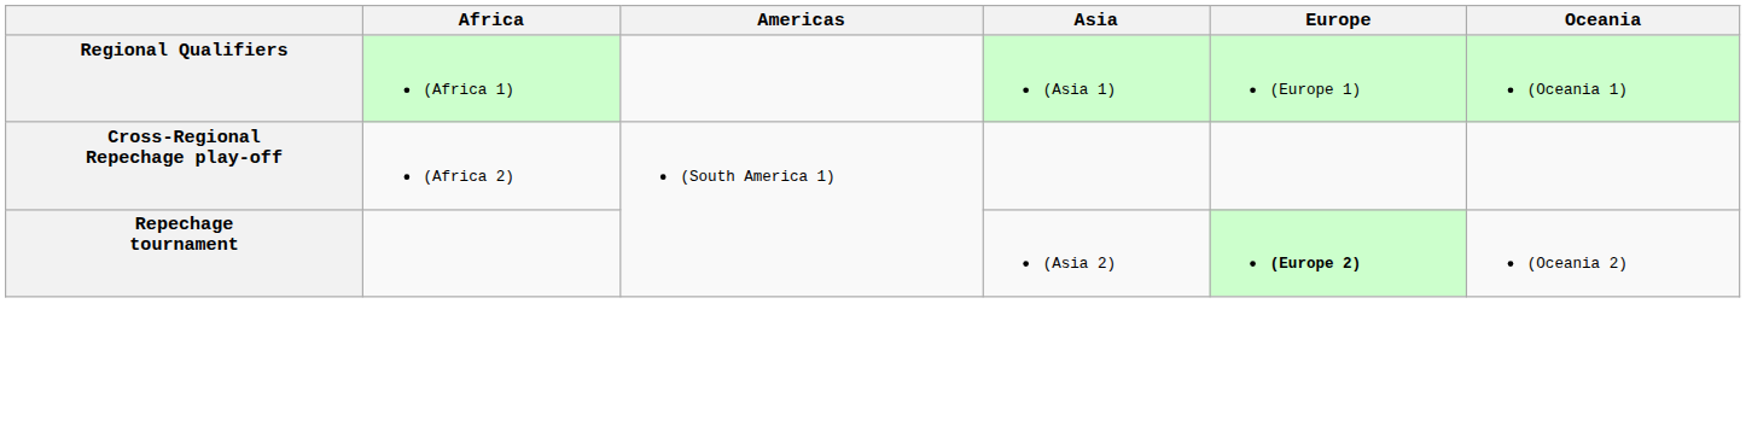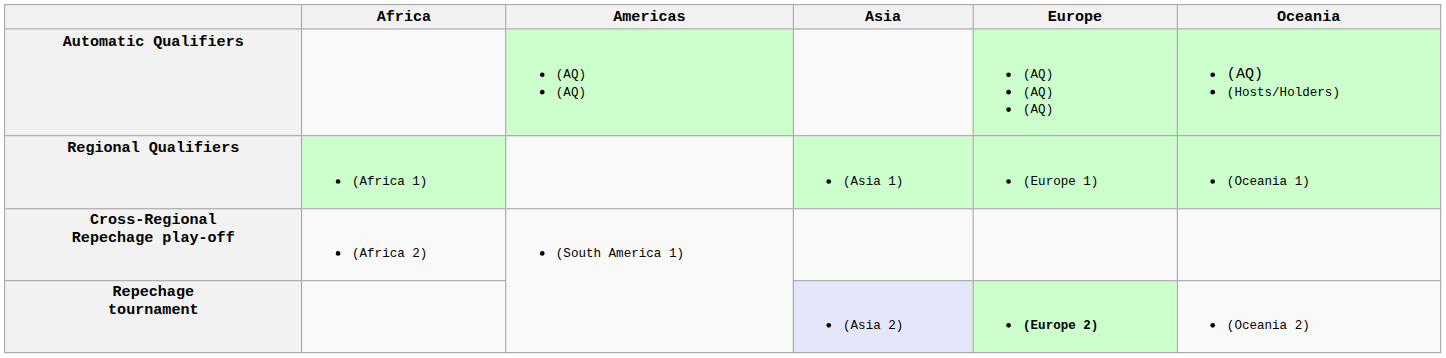+ row: Automatic Qualifiers | (AQ) (AQ) | (AQ) (AQ) (AQ) | (AQ) (Hosts/Holders)
Repechage tournament | Asia: no background -> lavender background
